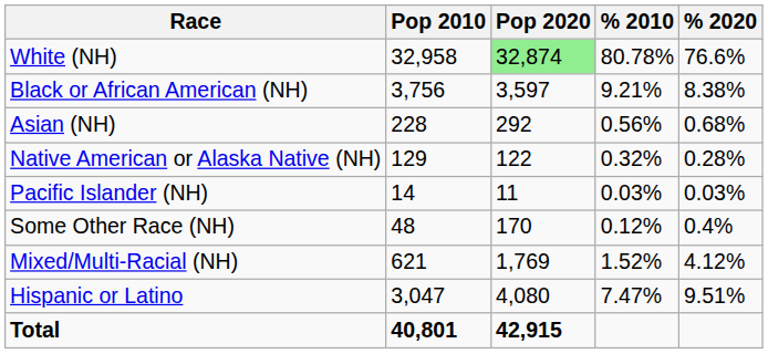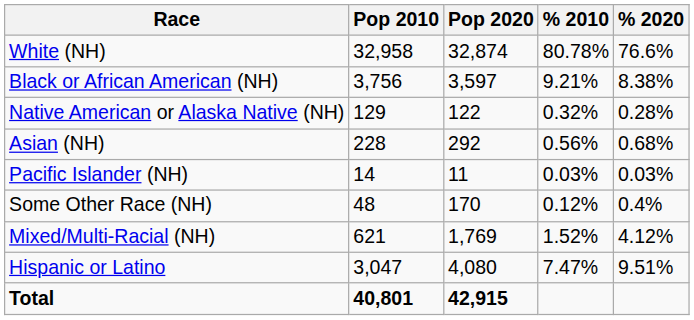White (NH) | Pop 2020: lightgreen background -> no background
rows swapped: Native American or Alaska Native (NH) <-> Asian (NH)
